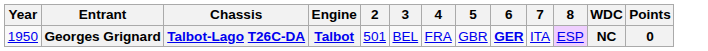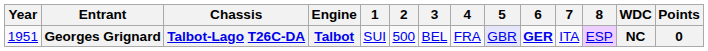+ column: 1 | SUI
Georges Grignard | Year: 1950 -> 1951
Georges Grignard | 2: 501 -> 500
Georges Grignard | 5: no background -> lavender background
